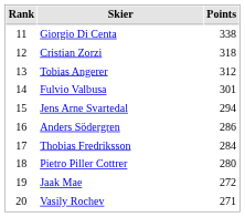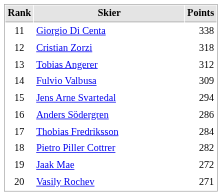Fulvio Valbusa | Points: 301 -> 309
Pietro Piller Cottrer | Points: 280 -> 282
